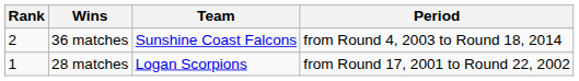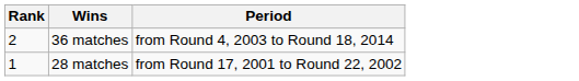- column: Team | Sunshine Coast Falcons | Logan Scorpions
